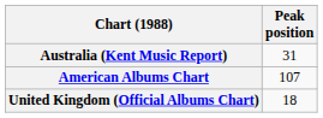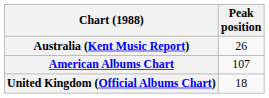Australia (Kent Music Report) | Peak position: 31 -> 26
